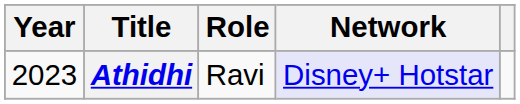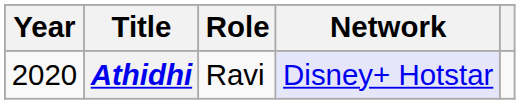Athidhi | Year: 2023 -> 2020
